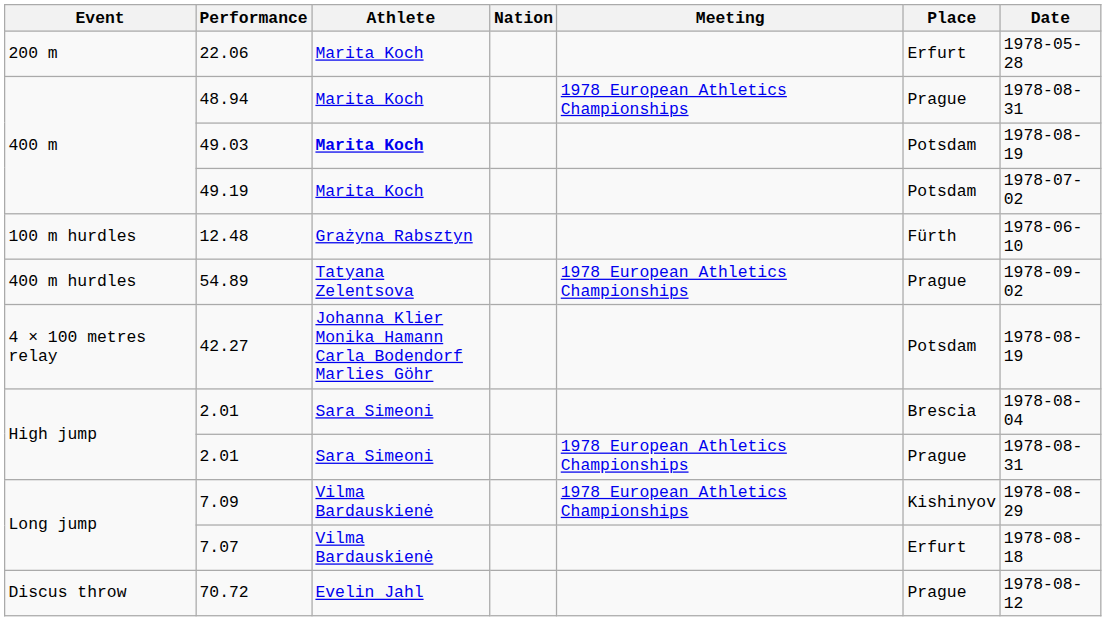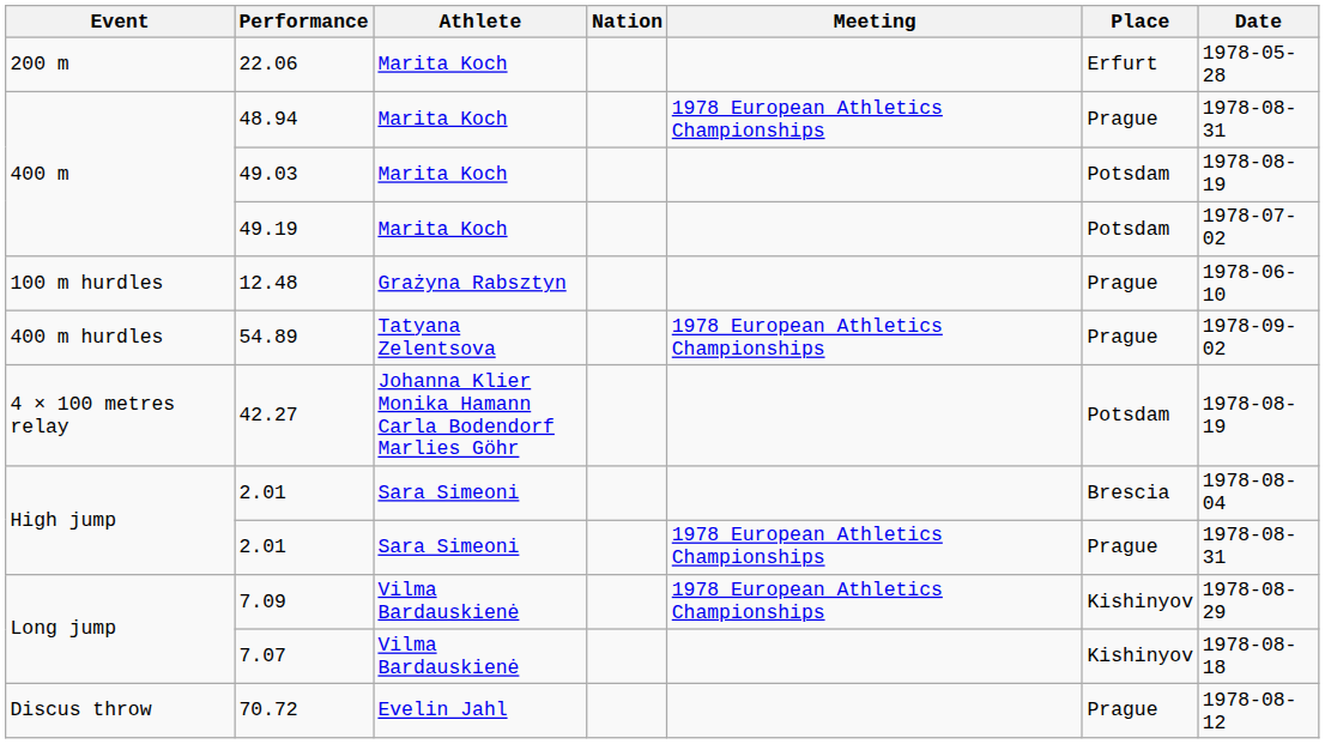49.03 | Athlete: bold -> normal
12.48 | Place: Fürth -> Prague
7.07 | Place: Erfurt -> Kishinyov
